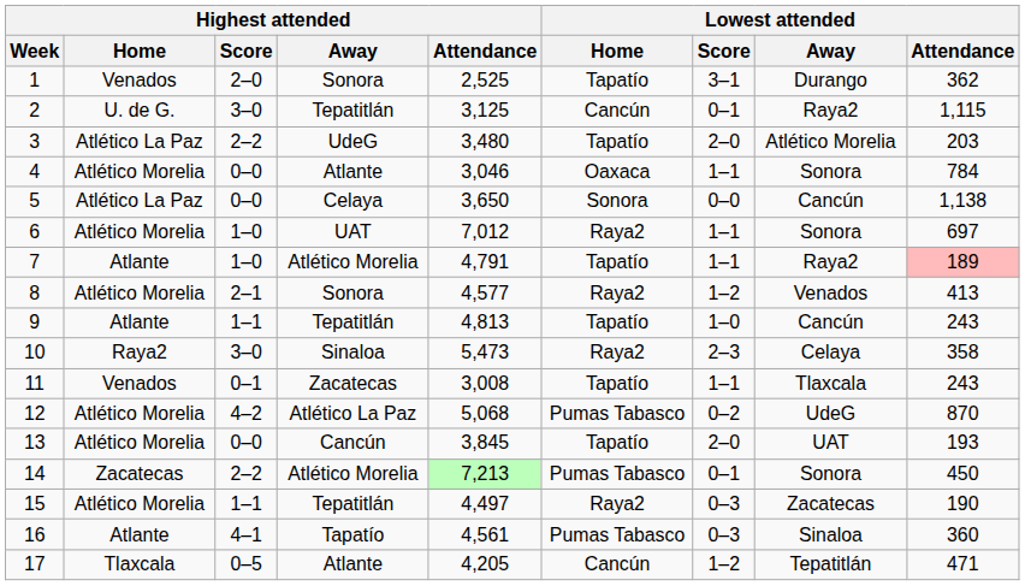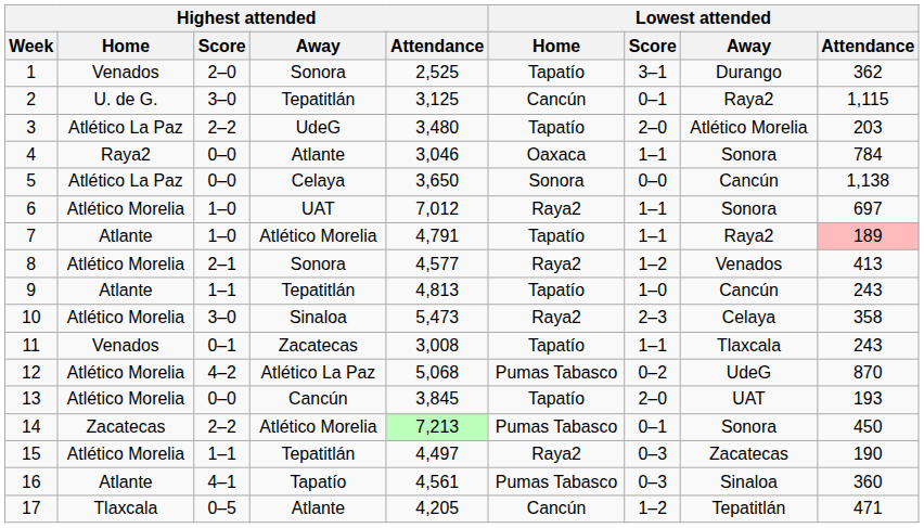4 | Highest attended / Home: Atlético Morelia -> Raya2
10 | Highest attended / Home: Raya2 -> Atlético Morelia
